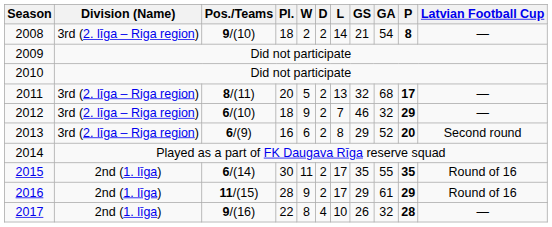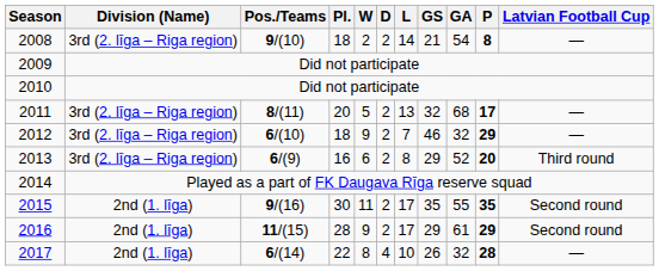2013 | Latvian Football Cup: Second round -> Third round
2015 | Pos./Teams: 6/(14) -> 9/(16)
2015 | Latvian Football Cup: Round of 16 -> Second round
2016 | Latvian Football Cup: Round of 16 -> Second round
2017 | Pos./Teams: 9/(16) -> 6/(14)
